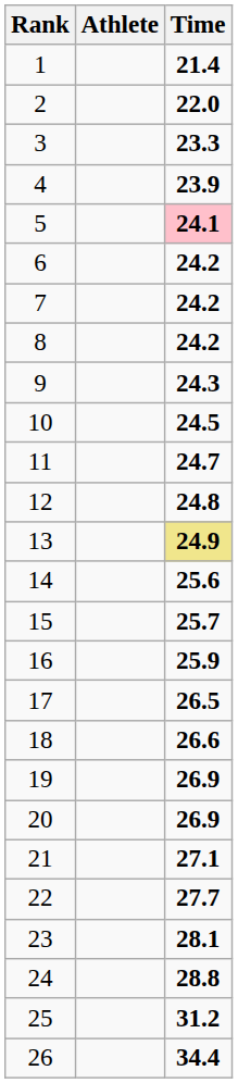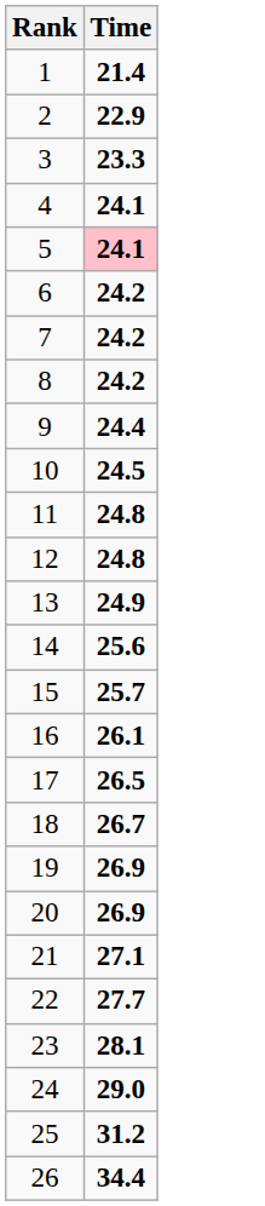- column: Athlete
2 | Time: 22.0 -> 22.9
4 | Time: 23.9 -> 24.1
9 | Time: 24.3 -> 24.4
11 | Time: 24.7 -> 24.8
13 | Time: khaki background -> no background
16 | Time: 25.9 -> 26.1
18 | Time: 26.6 -> 26.7
24 | Time: 28.8 -> 29.0
